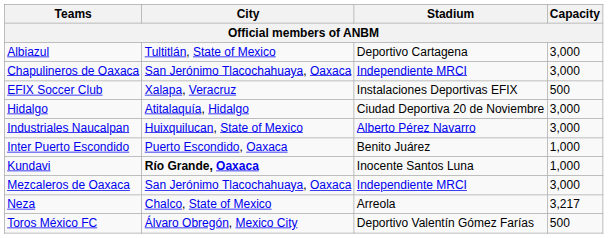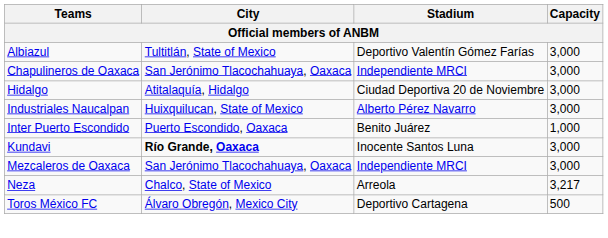Albiazul | Stadium: Deportivo Cartagena -> Deportivo Valentín Gómez Farías
- row: EFIX Soccer Club | Xalapa, Veracruz | Instalaciones Deportivas EFIX | 500
Kundavi | Capacity: 1,000 -> 3,000
Toros México FC | Stadium: Deportivo Valentín Gómez Farías -> Deportivo Cartagena
